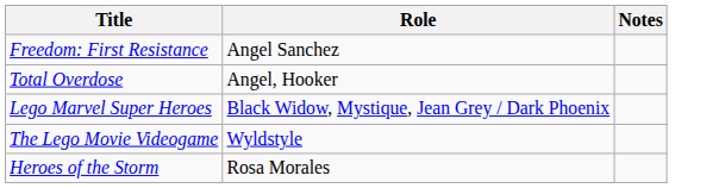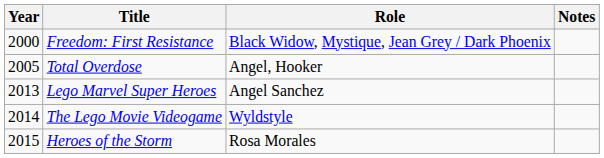+ column: Year | 2000 | 2005 | 2013 | 2014 | 2015
Freedom: First Resistance | Role: Angel Sanchez -> Black Widow, Mystique, Jean Grey / Dark Phoenix
Lego Marvel Super Heroes | Role: Black Widow, Mystique, Jean Grey / Dark Phoenix -> Angel Sanchez
